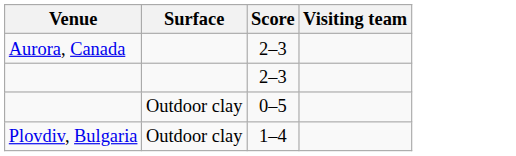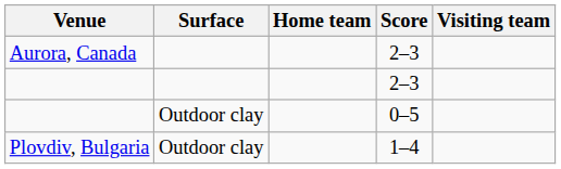+ column: Home team
